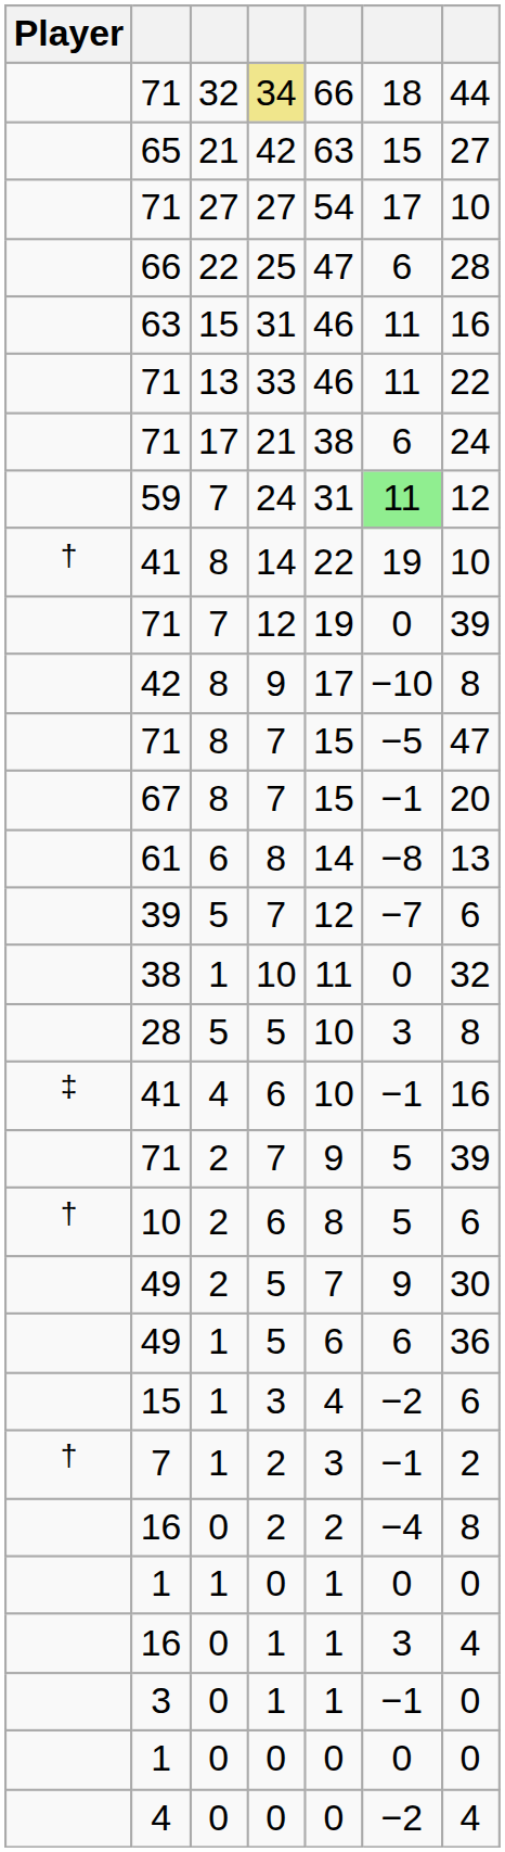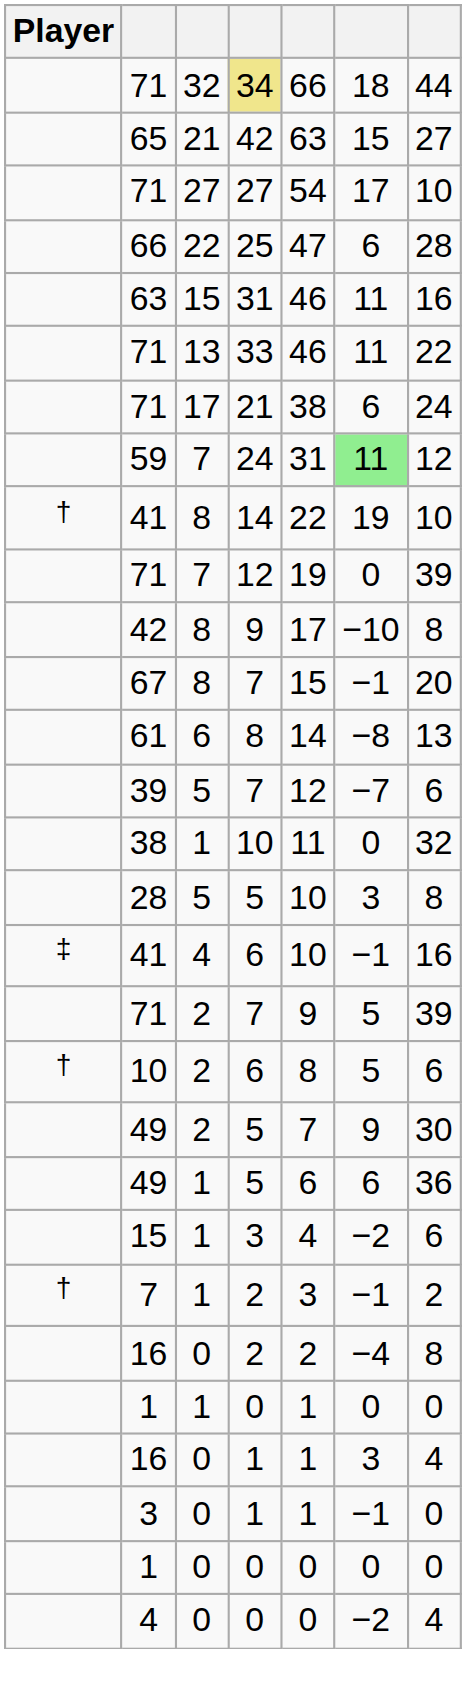- row: 71 | 8 | 7 | 15 | −5 | 47
